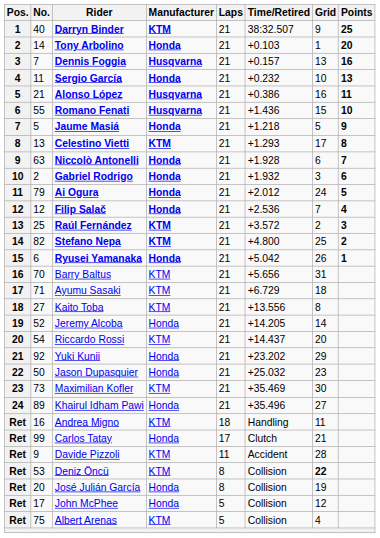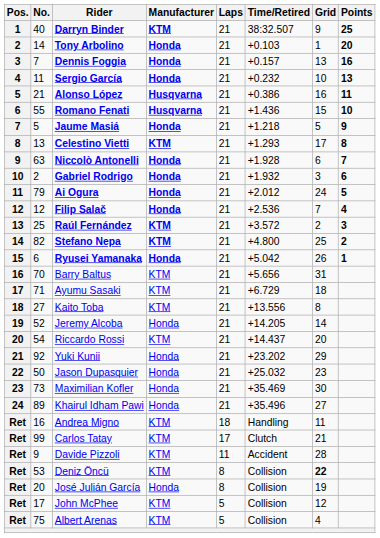Dennis Foggia | Manufacturer: Husqvarna -> Honda
Maximilian Kofler | Manufacturer: KTM -> Honda
Carlos Tatay | Manufacturer: Honda -> KTM
John McPhee | Manufacturer: Honda -> KTM
